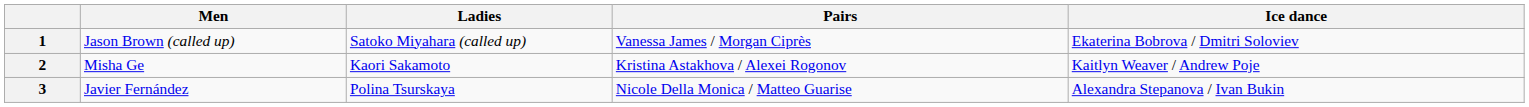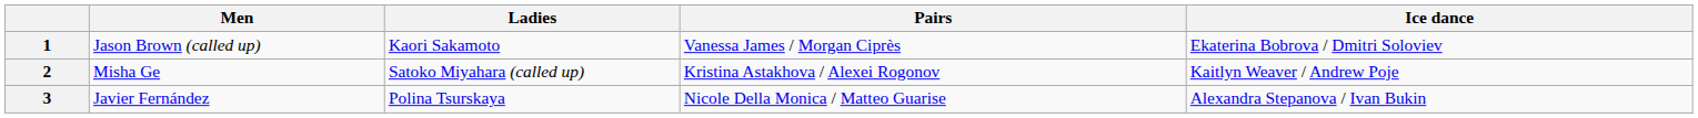1 | Ladies: Satoko Miyahara (called up) -> Kaori Sakamoto
2 | Ladies: Kaori Sakamoto -> Satoko Miyahara (called up)
